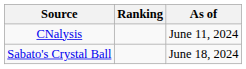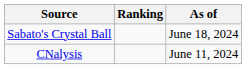rows swapped: CNalysis <-> Sabato's Crystal Ball
